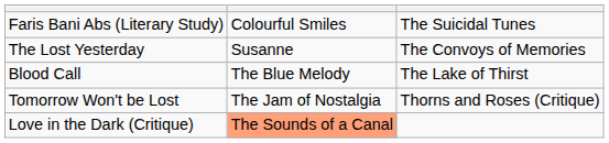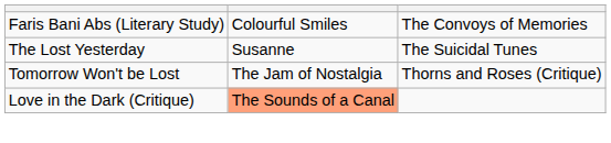Faris Bani Abs (Literary Study) | column 3: The Suicidal Tunes -> The Convoys of Memories
The Lost Yesterday | column 3: The Convoys of Memories -> The Suicidal Tunes
- row: Blood Call | The Blue Melody | The Lake of Thirst
